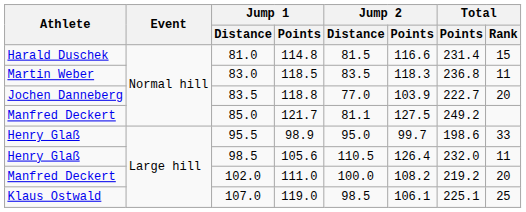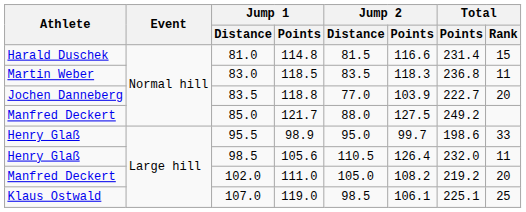85.0 | Jump 2 / Distance: 81.1 -> 88.0
102.0 | Jump 2 / Distance: 100.0 -> 105.0
